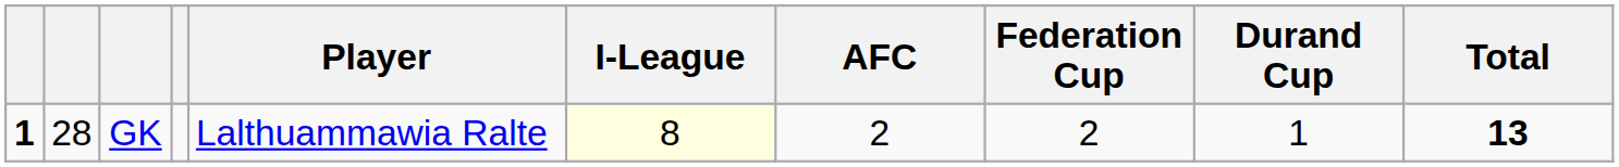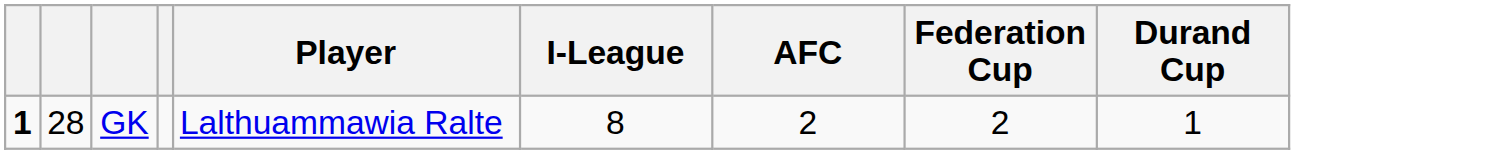- column: Total | 13
GK | I-League: lightyellow background -> no background
